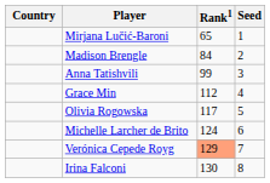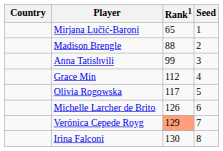Madison Brengle | Rank1: 84 -> 88
Michelle Larcher de Brito | Rank1: 124 -> 126
